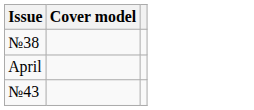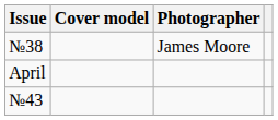+ column: Photographer | James Moore
